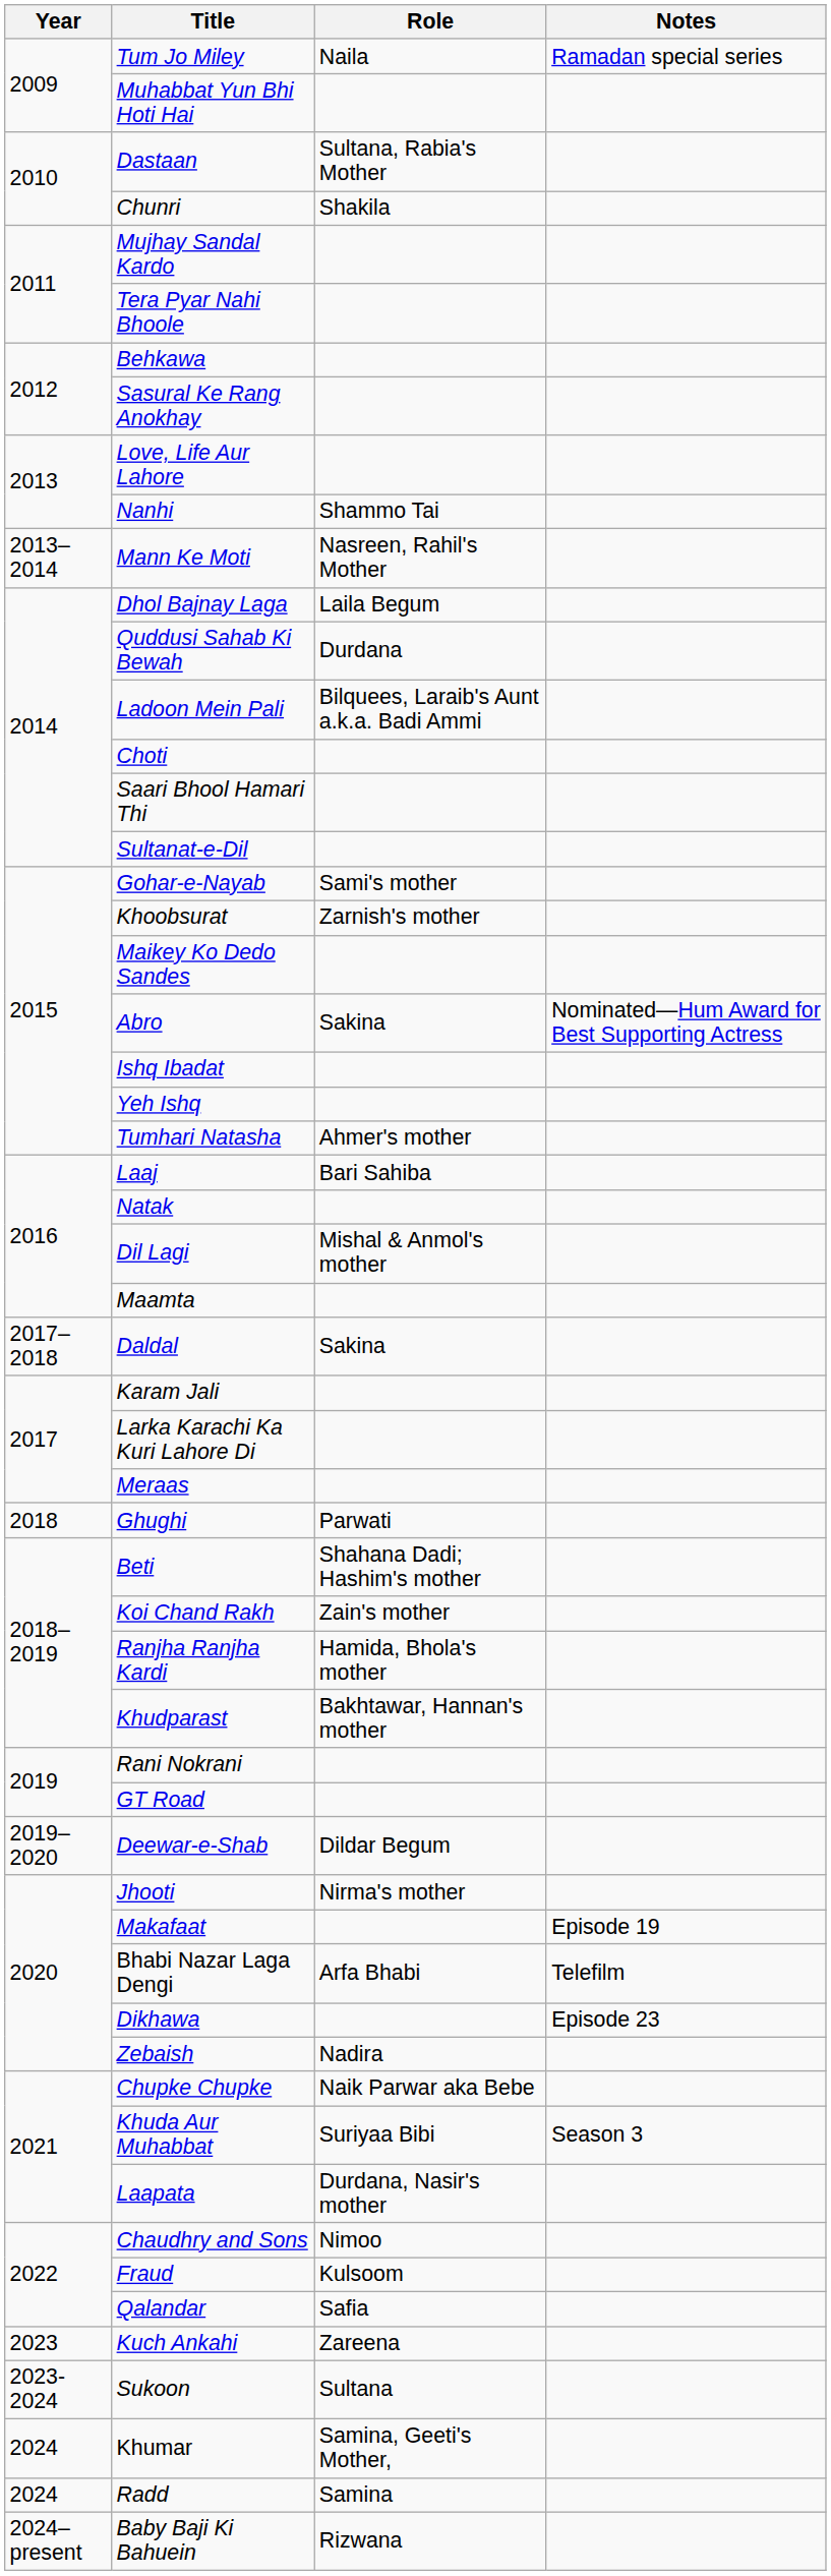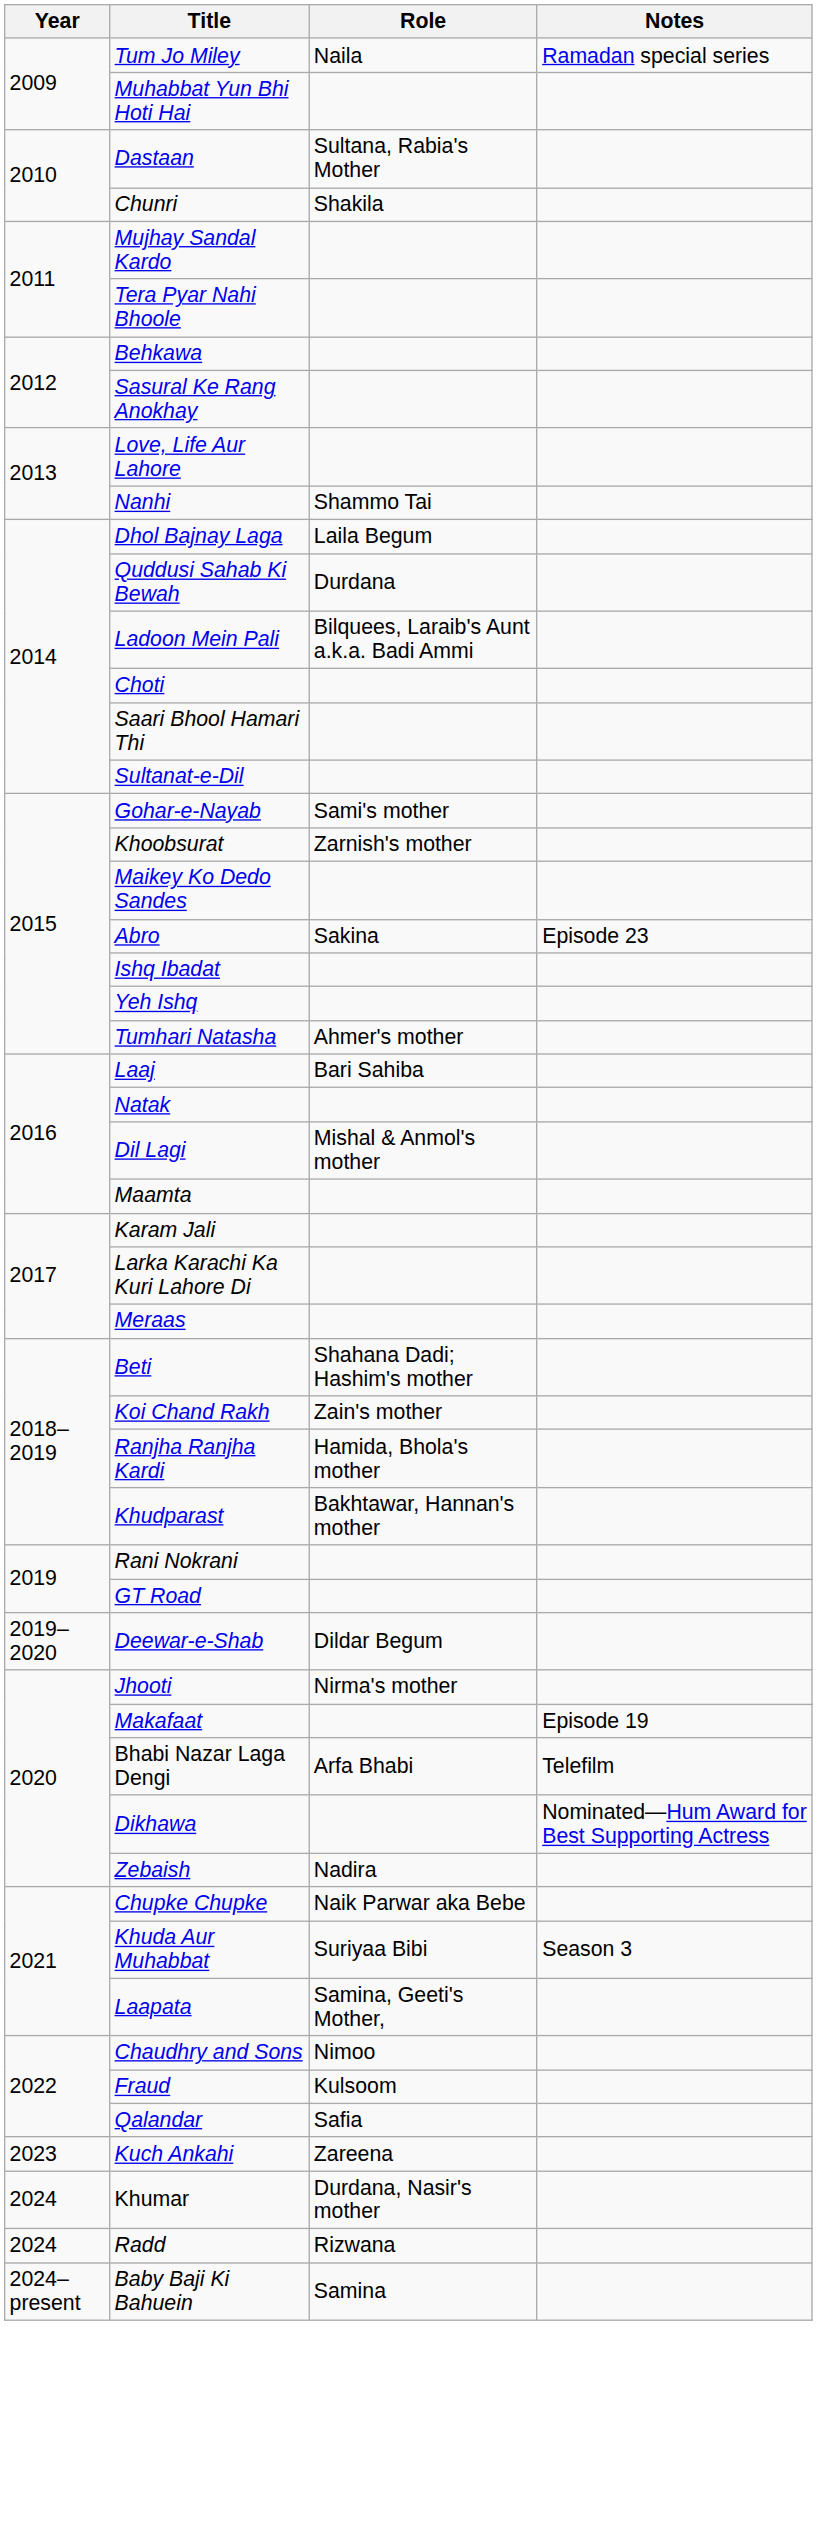- row: 2013–2014 | Mann Ke Moti | Nasreen, Rahil's Mother
Abro | Notes: Nominated—Hum Award for Best Supporting Actress -> Episode 23
- row: 2017–2018 | Daldal | Sakina
- row: 2018 | Ghughi | Parwati
Dikhawa | Notes: Episode 23 -> Nominated—Hum Award for Best Supporting Actress
Laapata | Role: Durdana, Nasir's mother -> Samina, Geeti's Mother,
- row: 2023-2024 | Sukoon | Sultana
Khumar | Role: Samina, Geeti's Mother, -> Durdana, Nasir's mother
Radd | Role: Samina -> Rizwana
Baby Baji Ki Bahuein | Role: Rizwana -> Samina
